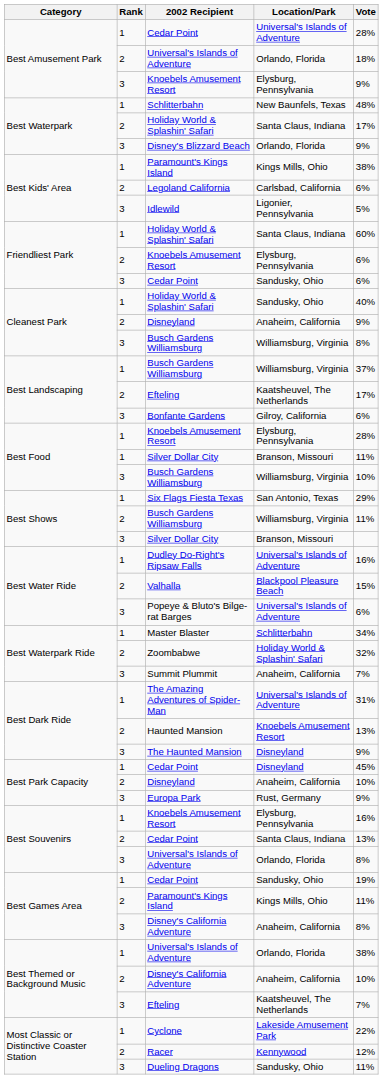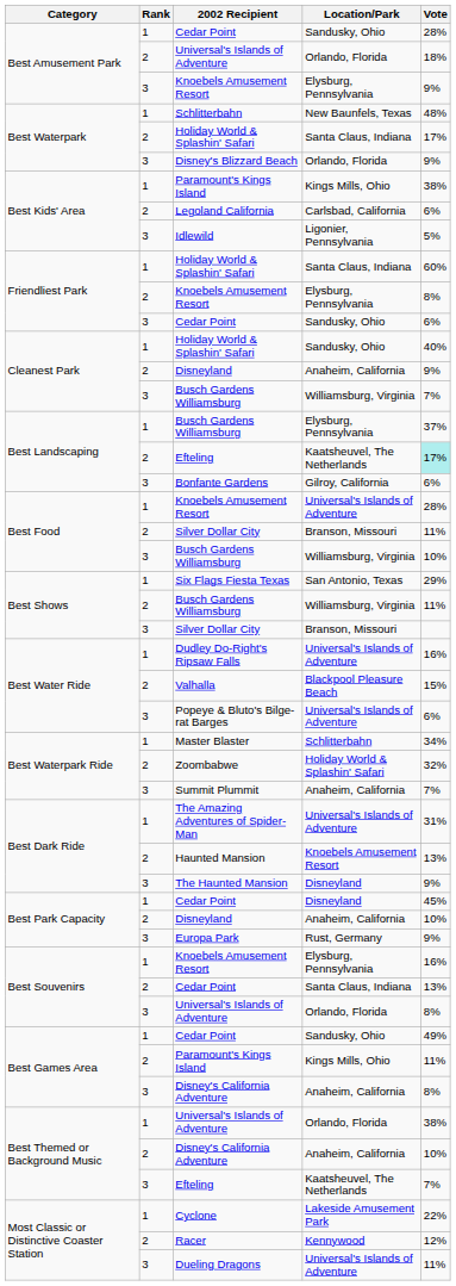Best Amusement Park / Cedar Point | Location/Park: Universal's Islands of Adventure -> Sandusky, Ohio
Friendliest Park / Knoebels Amusement Resort | Vote: 6% -> 8%
Cleanest Park / Busch Gardens Williamsburg | Vote: 8% -> 7%
Best Landscaping / Busch Gardens Williamsburg | Location/Park: Williamsburg, Virginia -> Elysburg, Pennsylvania
Best Landscaping / Efteling | Vote: no background -> paleturquoise background
Best Food / Knoebels Amusement Resort | Location/Park: Elysburg, Pennsylvania -> Universal's Islands of Adventure
Best Food / Silver Dollar City | Rank: 1 -> 2
Best Games Area / Cedar Point | Vote: 19% -> 49%
Dueling Dragons | Location/Park: Sandusky, Ohio -> Universal's Islands of Adventure
